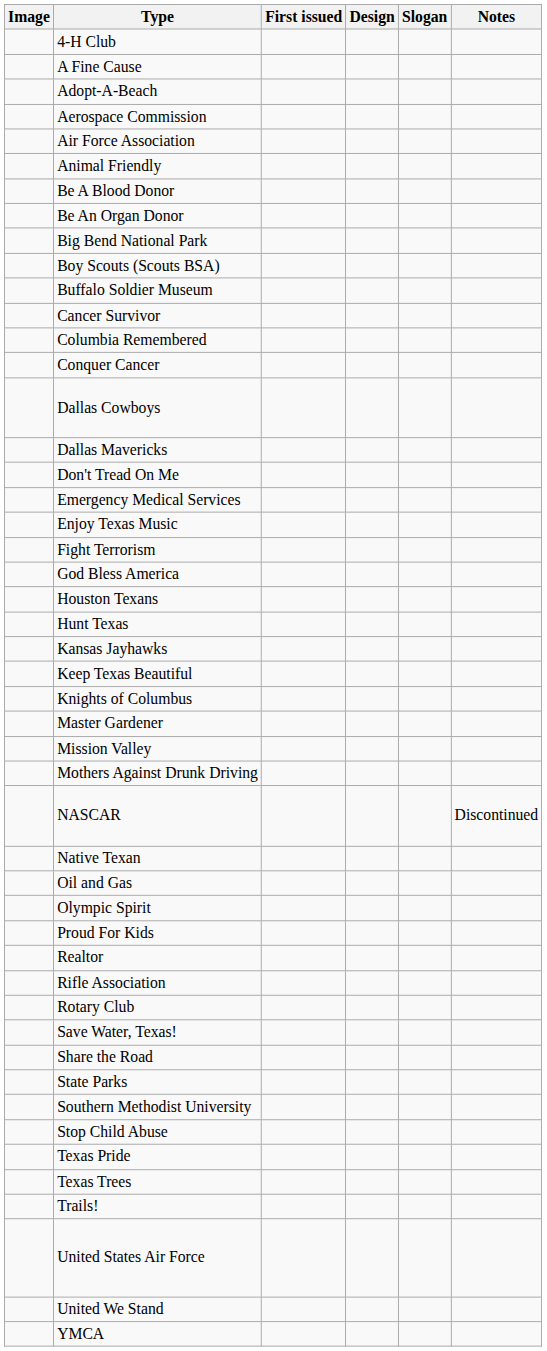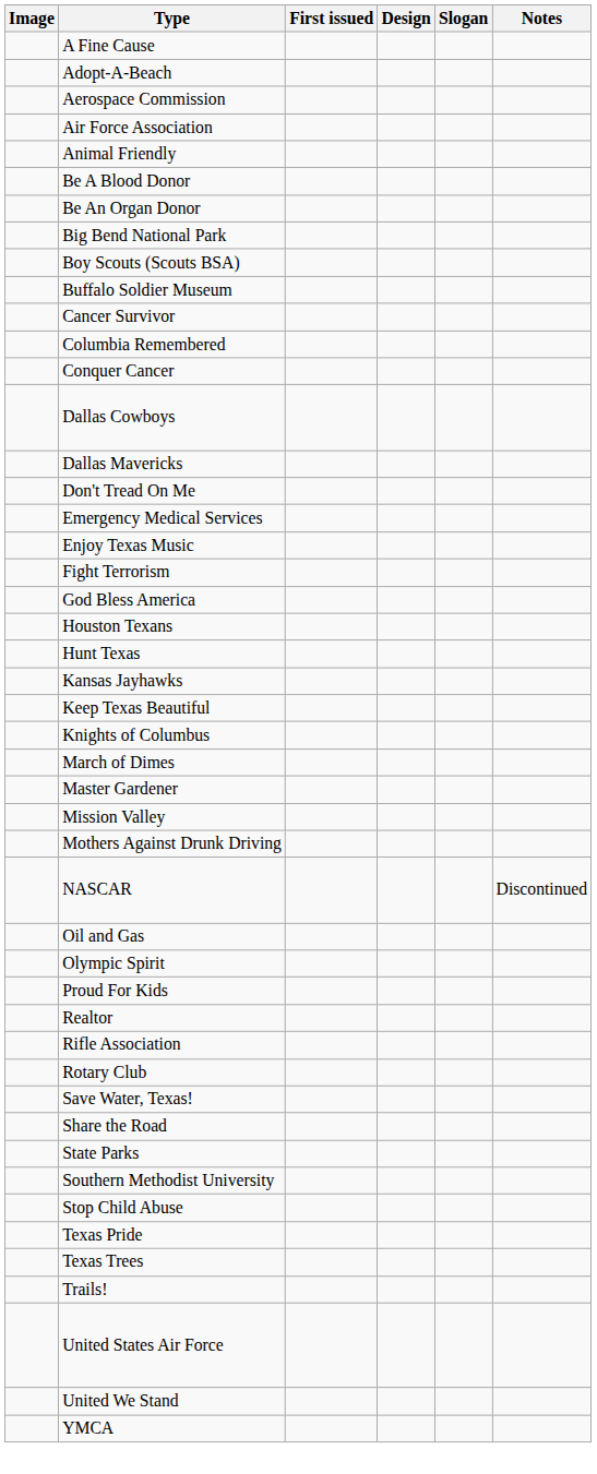- row: 4-H Club
+ row: March of Dimes
- row: Native Texan
